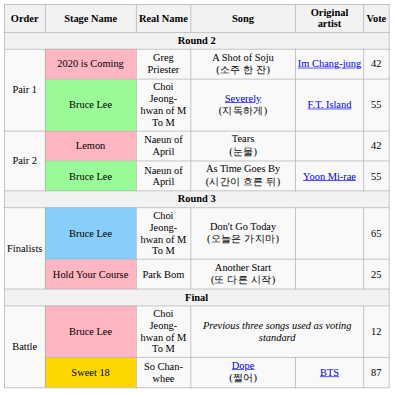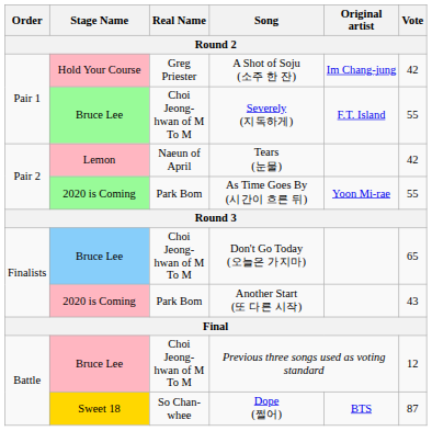A Shot of Soju (소주 한 잔) | Stage Name: 2020 is Coming -> Hold Your Course
As Time Goes By (시간이 흐른 뒤) | Stage Name: Bruce Lee -> 2020 is Coming
As Time Goes By (시간이 흐른 뒤) | Real Name: Naeun of April -> Park Bom
Another Start (또 다른 시작) | Stage Name: Hold Your Course -> 2020 is Coming
Another Start (또 다른 시작) | Vote: 25 -> 43
